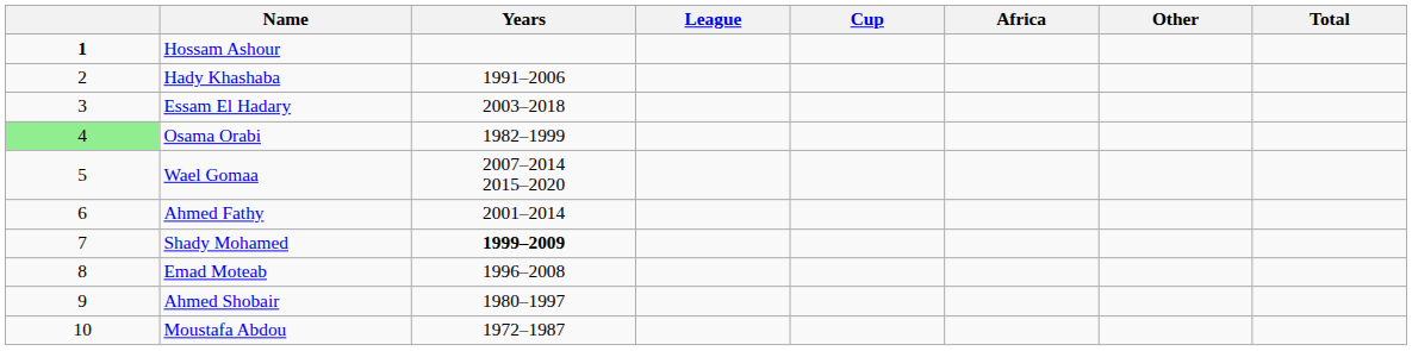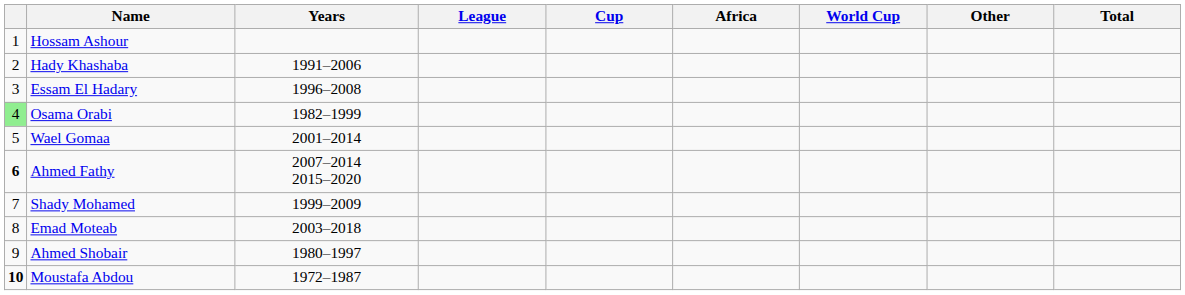+ column: World Cup
Hossam Ashour | column 1: bold -> normal
Essam El Hadary | Years: 2003–2018 -> 1996–2008
Wael Gomaa | Years: 2007–2014 2015–2020 -> 2001–2014
Ahmed Fathy | column 1: normal -> bold
Ahmed Fathy | Years: 2001–2014 -> 2007–2014 2015–2020
Shady Mohamed | Years: bold -> normal
Emad Moteab | Years: 1996–2008 -> 2003–2018
Moustafa Abdou | column 1: normal -> bold
